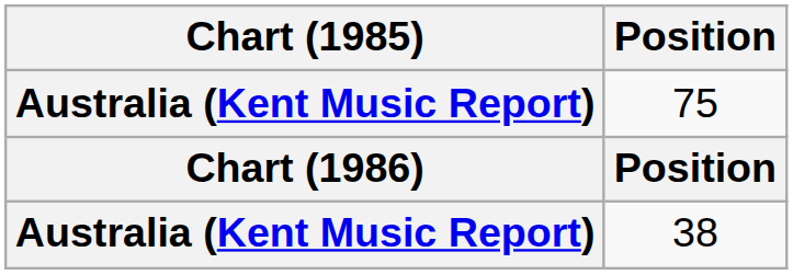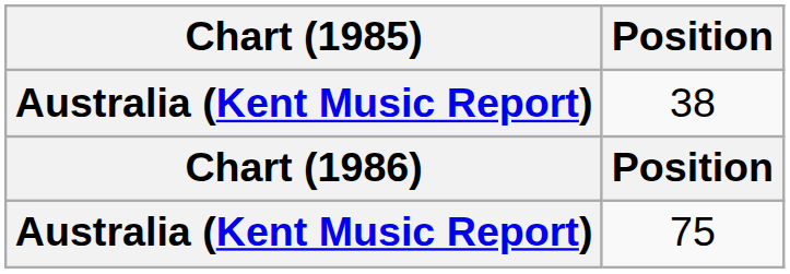rows swapped: 75 <-> 38
